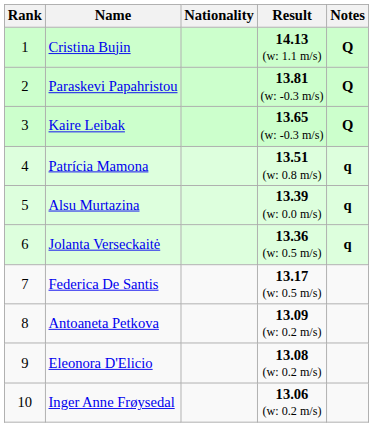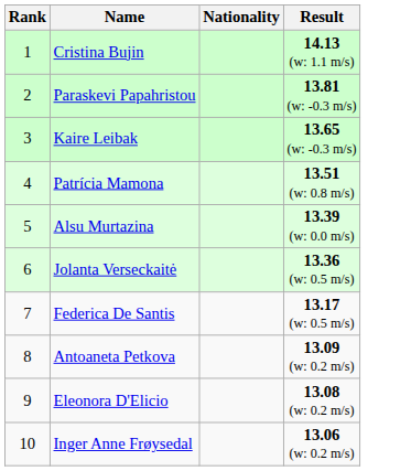- column: Notes | Q | Q | Q | q | q | q
